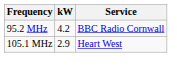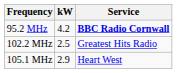95.2 MHz | Service: normal -> bold
+ row: 102.2 MHz | 2.5 | Greatest Hits Radio
